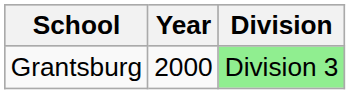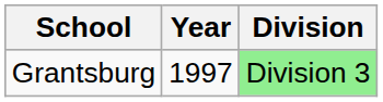Grantsburg | Year: 2000 -> 1997
